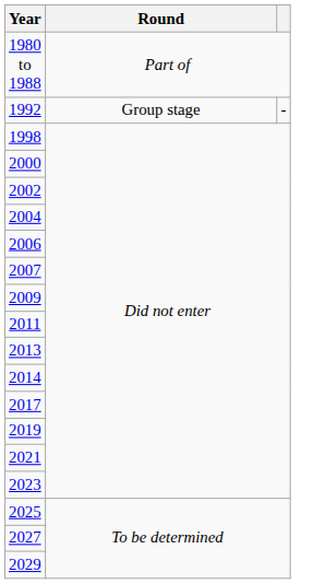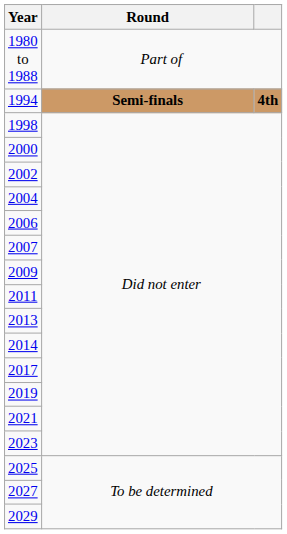- row: 1992 | Group stage | -
+ row: 1994 | Semi-finals | 4th
